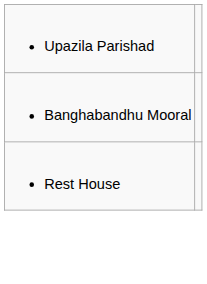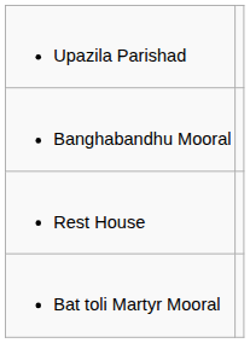+ row: Bat toli Martyr Mooral
